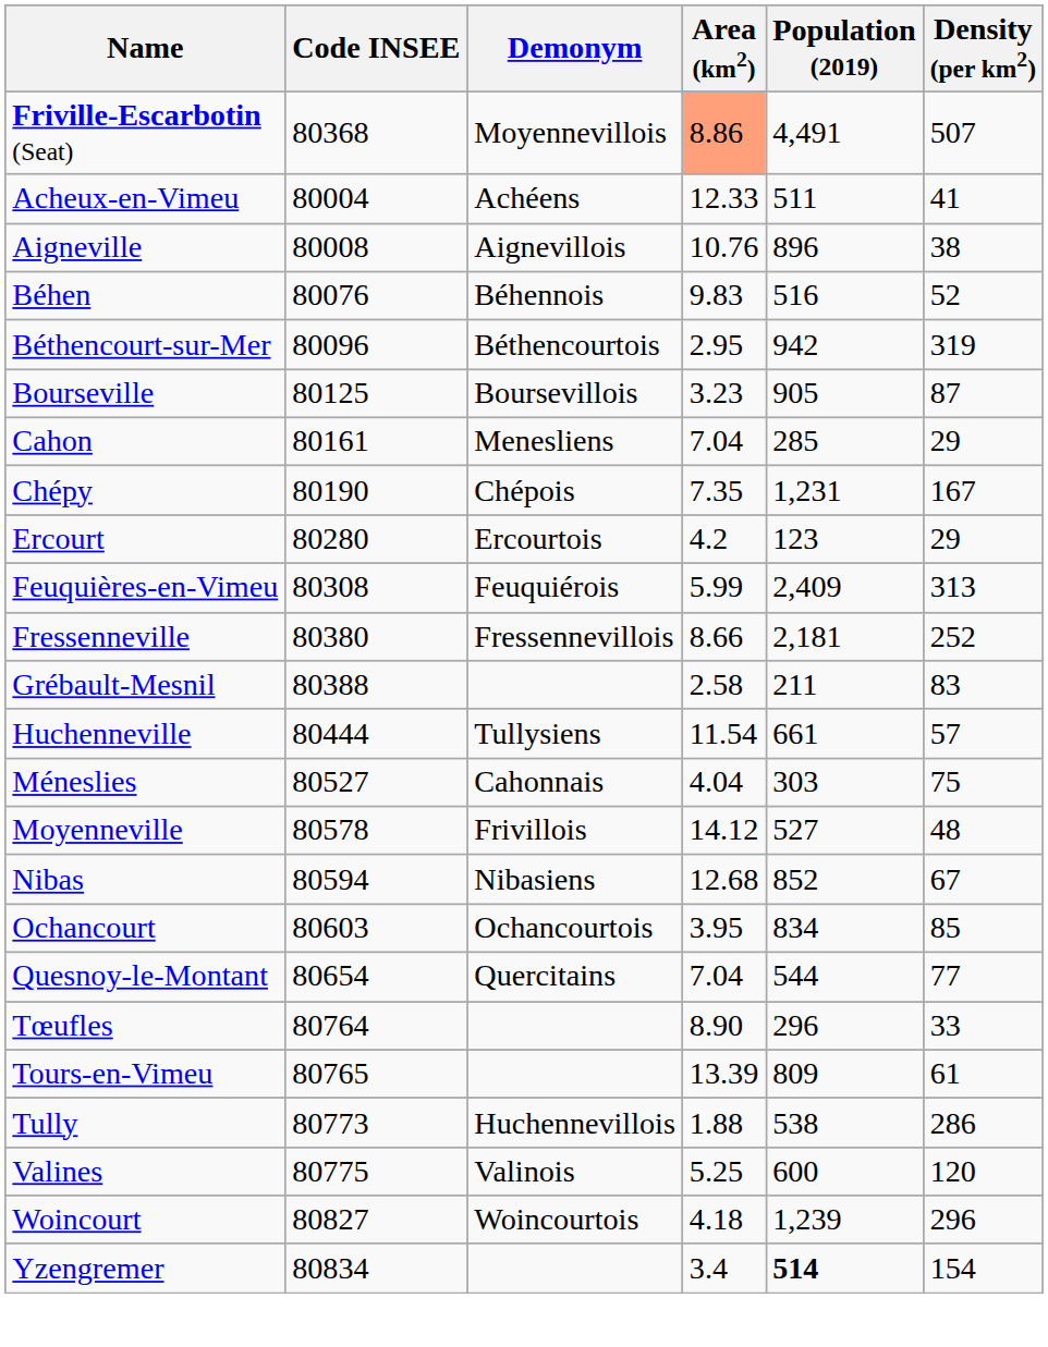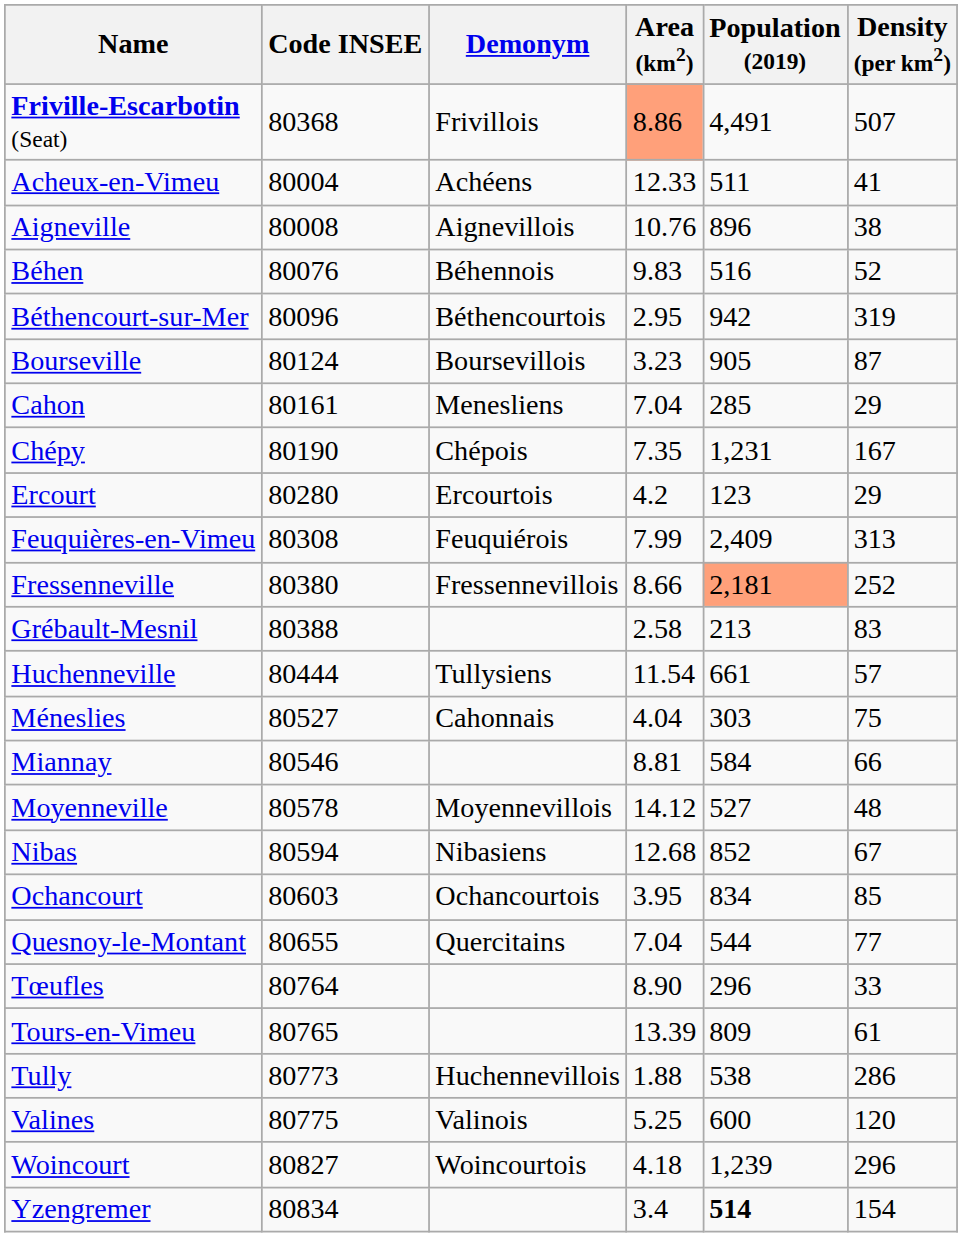Friville-Escarbotin (Seat) | Demonym: Moyennevillois -> Frivillois
Bourseville | Code INSEE: 80125 -> 80124
Feuquières-en-Vimeu | Area (km2): 5.99 -> 7.99
Fressenneville | Population (2019): no background -> lightsalmon background
Grébault-Mesnil | Population (2019): 211 -> 213
+ row: Miannay | 80546 | 8.81 | 584 | 66
Moyenneville | Demonym: Frivillois -> Moyennevillois
Quesnoy-le-Montant | Code INSEE: 80654 -> 80655
